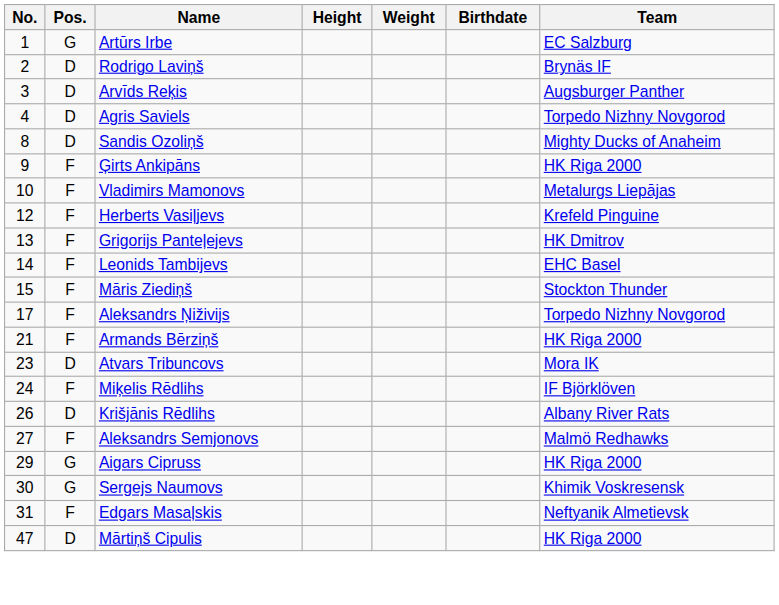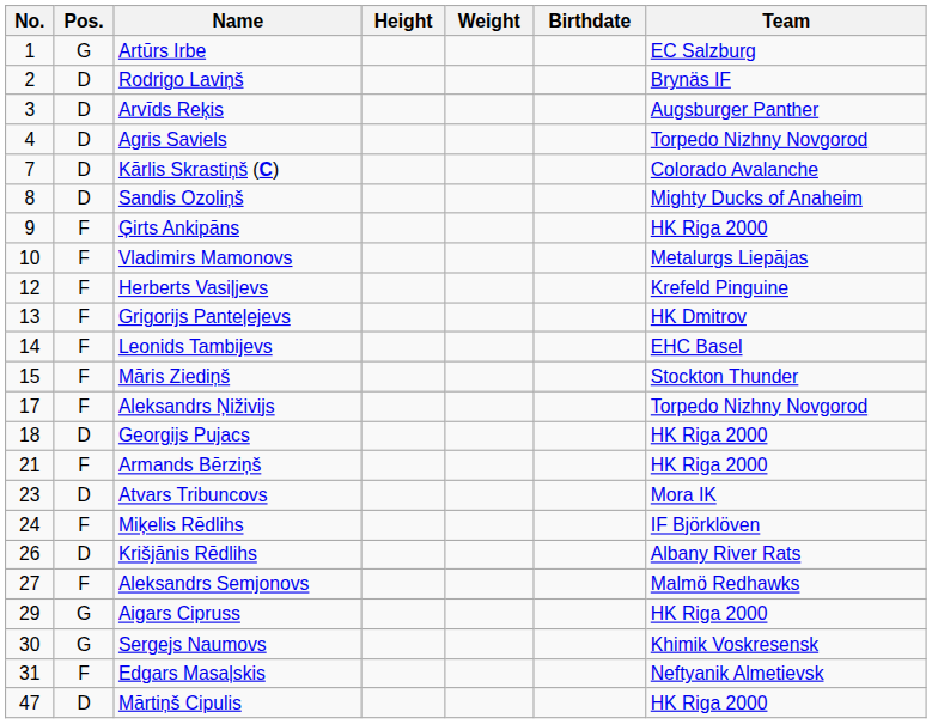+ row: 7 | D | Kārlis Skrastiņš (C) | Colorado Avalanche
+ row: 18 | D | Georgijs Pujacs | HK Riga 2000
